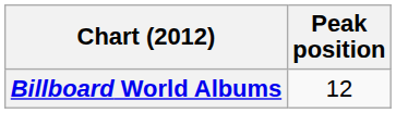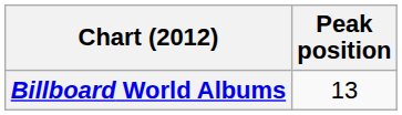Billboard World Albums | Peak position: 12 -> 13
